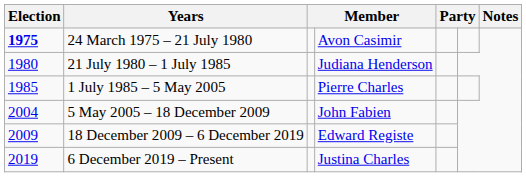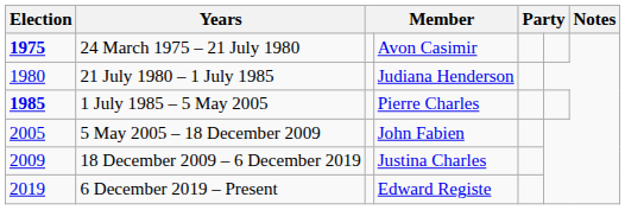1 July 1985 – 5 May 2005 | Election: normal -> bold
5 May 2005 – 18 December 2009 | Election: 2004 -> 2005
18 December 2009 – 6 December 2019 | column 4: Edward Registe -> Justina Charles
6 December 2019 – Present | column 4: Justina Charles -> Edward Registe
